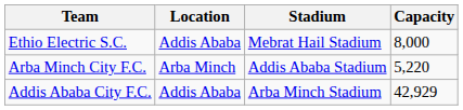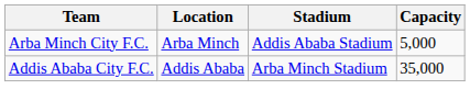- row: Ethio Electric S.C. | Addis Ababa | Mebrat Hail Stadium | 8,000
Arba Minch City F.C. | Capacity: 5,220 -> 5,000
Addis Ababa City F.C. | Capacity: 42,929 -> 35,000
